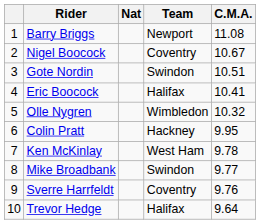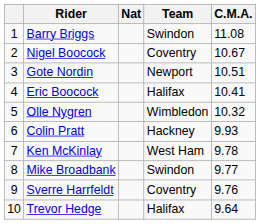Barry Briggs | Team: Newport -> Swindon
Gote Nordin | Team: Swindon -> Newport
Colin Pratt | C.M.A.: 9.95 -> 9.93
